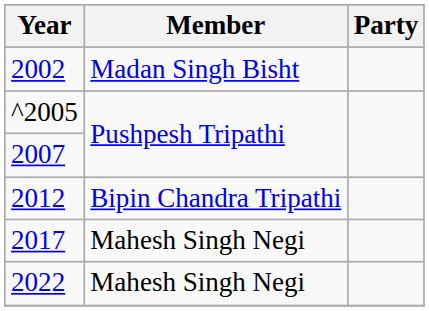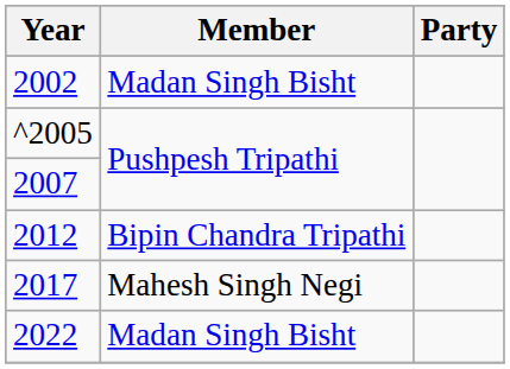2022 | Member: Mahesh Singh Negi -> Madan Singh Bisht
